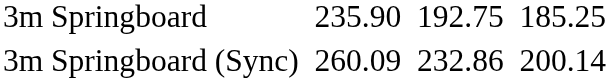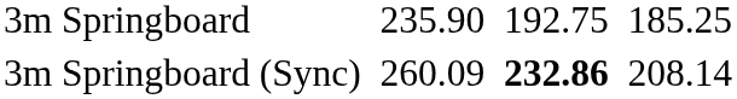3m Springboard (Sync) | column 5: normal -> bold
3m Springboard (Sync) | column 7: 200.14 -> 208.14
